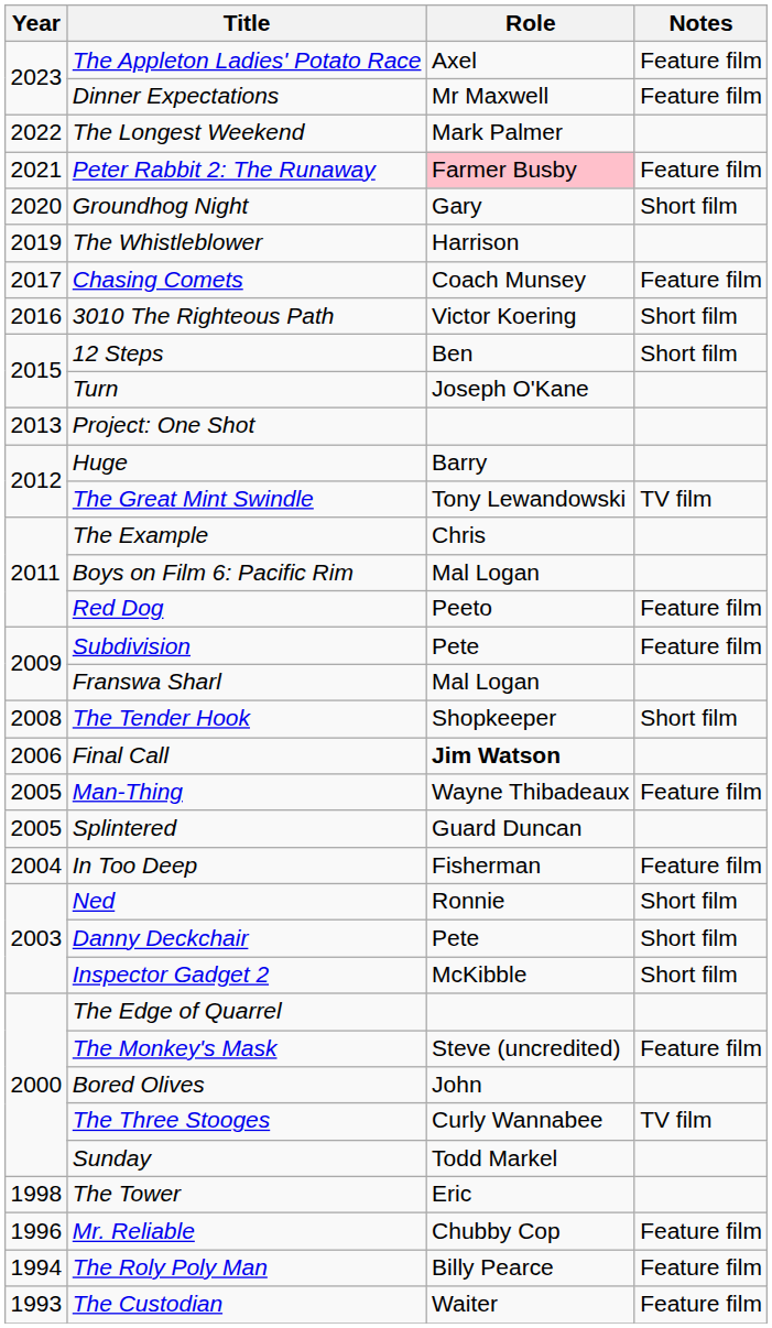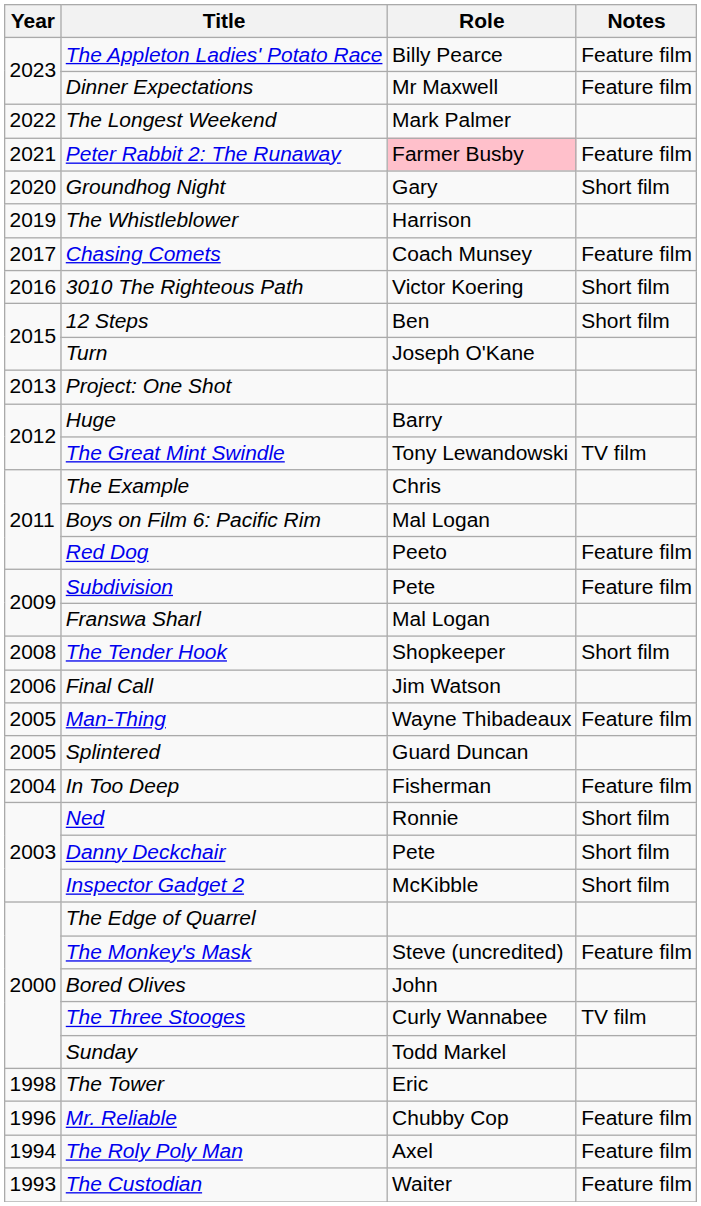The Appleton Ladies' Potato Race | Role: Axel -> Billy Pearce
Final Call | Role: bold -> normal
The Roly Poly Man | Role: Billy Pearce -> Axel
